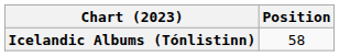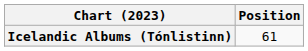Icelandic Albums (Tónlistinn) | Position: 58 -> 61
